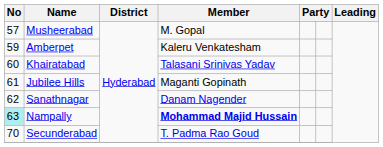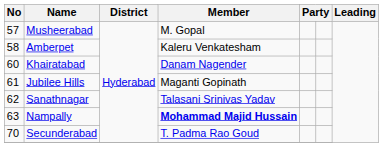Amberpet | No: 59 -> 58
Khairatabad | Member: Talasani Srinivas Yadav -> Danam Nagender
Sanathnagar | Member: Danam Nagender -> Talasani Srinivas Yadav
Nampally | No: paleturquoise background -> no background
